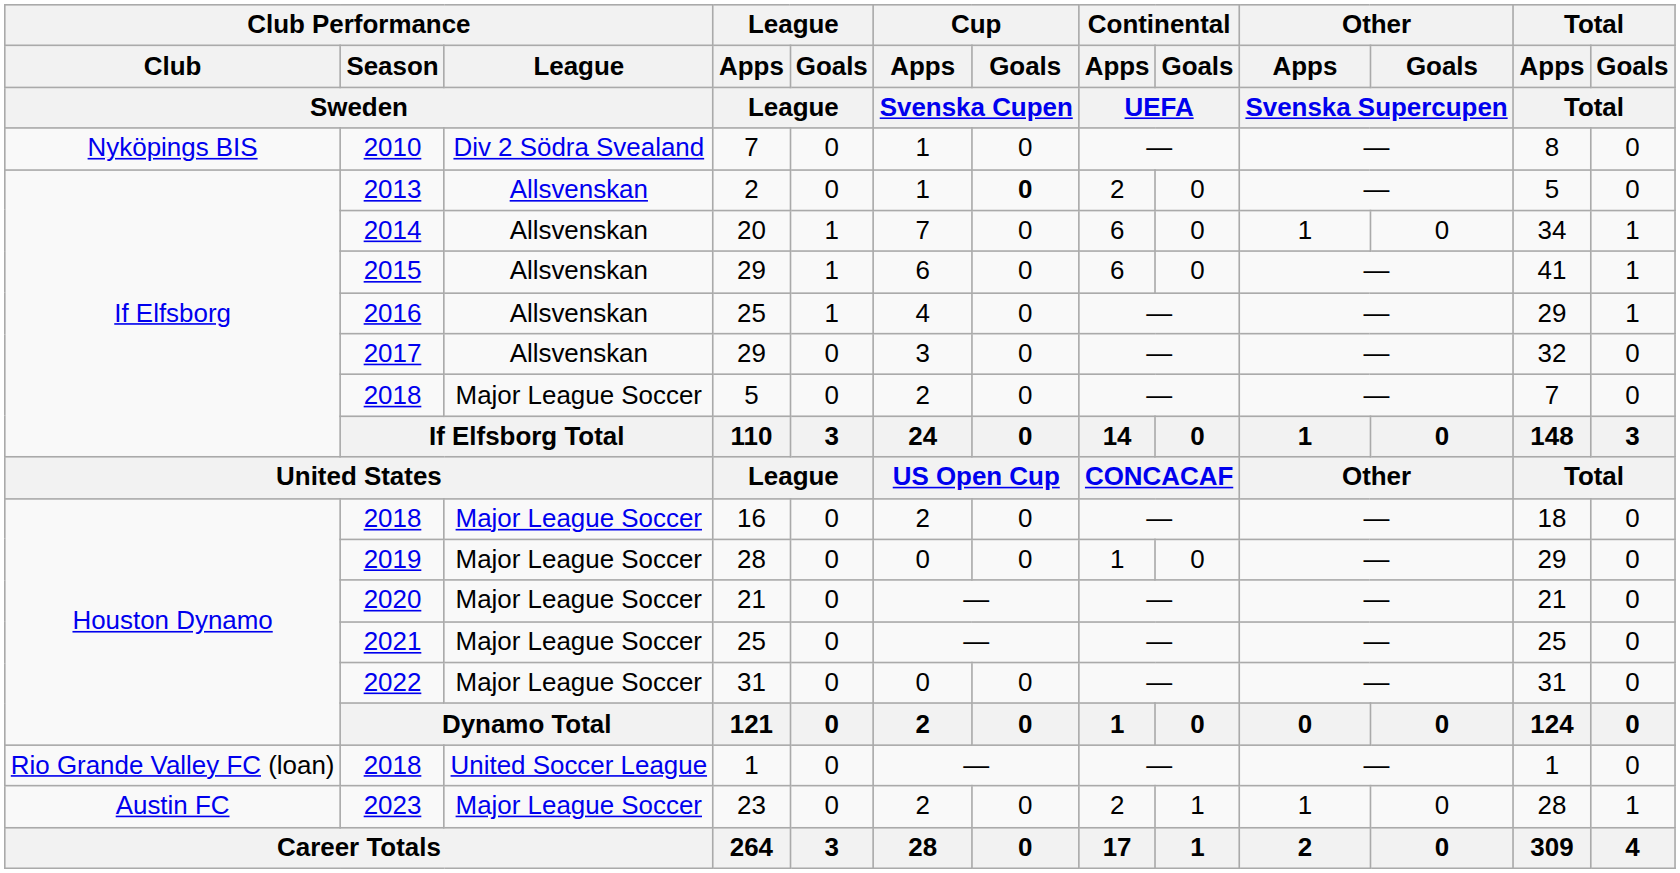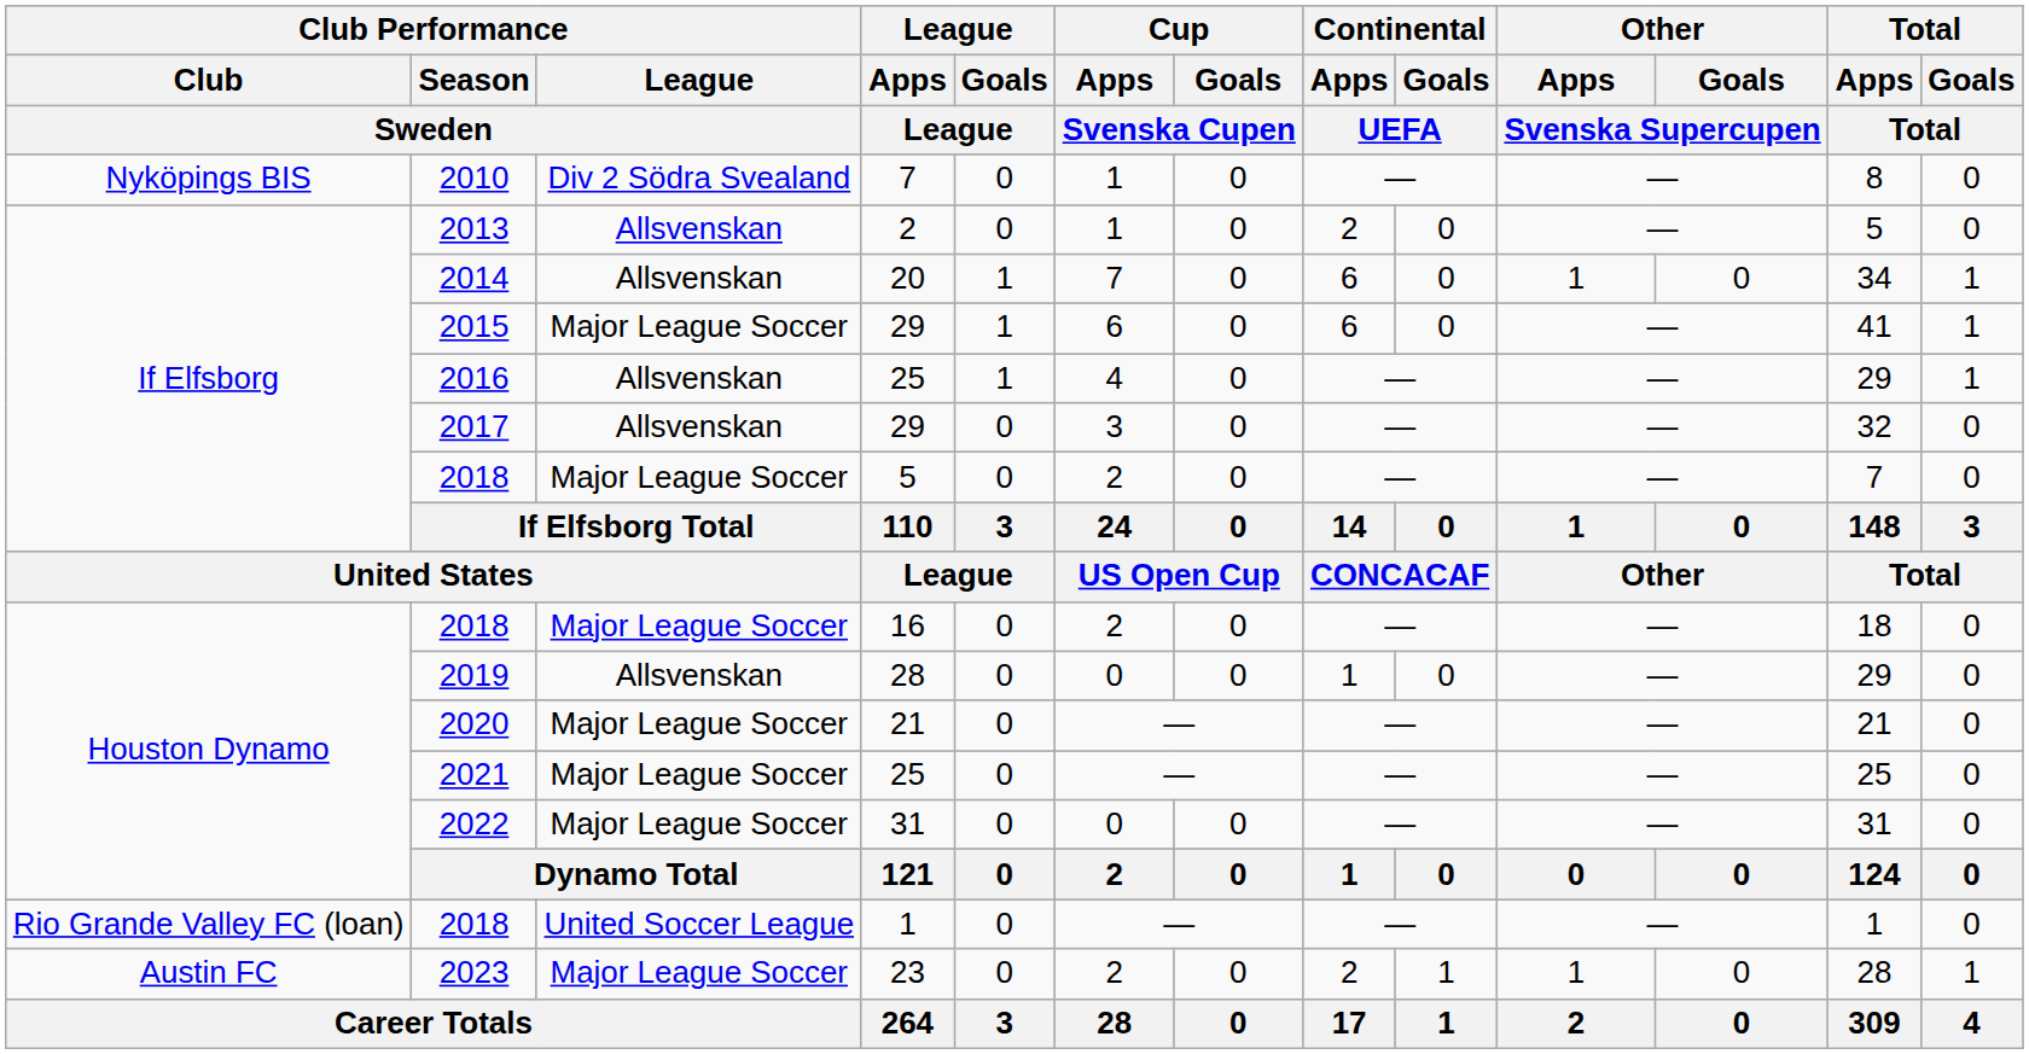2013 | Cup / Goals / Svenska Cupen: bold -> normal
2015 | Club Performance / League / Sweden: Allsvenskan -> Major League Soccer
2019 | Club Performance / League / Sweden: Major League Soccer -> Allsvenskan
